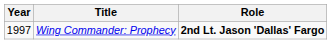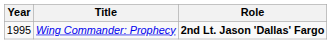Wing Commander: Prophecy | Year: 1997 -> 1995
